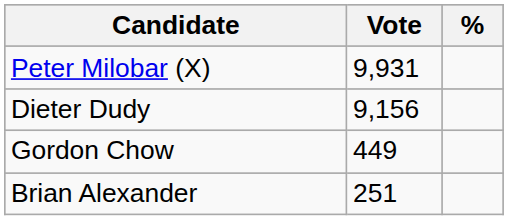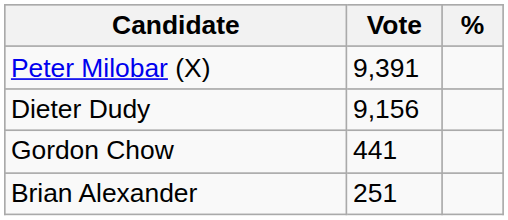Peter Milobar (X) | Vote: 9,931 -> 9,391
Gordon Chow | Vote: 449 -> 441
